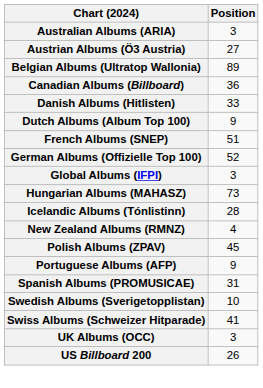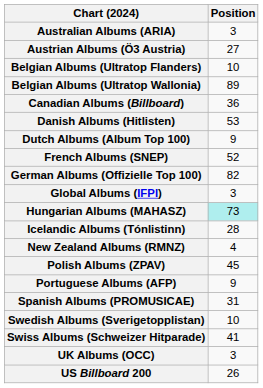+ row: Belgian Albums (Ultratop Flanders) | 10
Danish Albums (Hitlisten) | Position: 33 -> 53
French Albums (SNEP) | Position: 51 -> 52
German Albums (Offizielle Top 100) | Position: 52 -> 82
Hungarian Albums (MAHASZ) | Position: no background -> paleturquoise background
